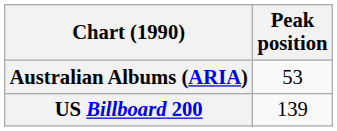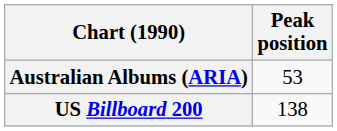US Billboard 200 | Peak position: 139 -> 138
